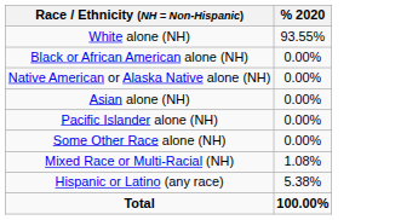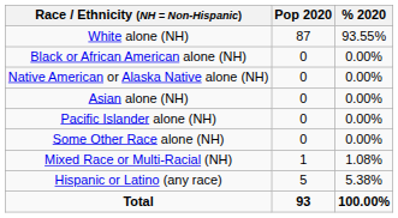+ column: Pop 2020 | 87 | 0 | 0 | 0 | 0 | 0 | 1 | 5 | 93
